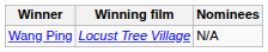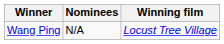columns swapped: Winning film <-> Nominees
